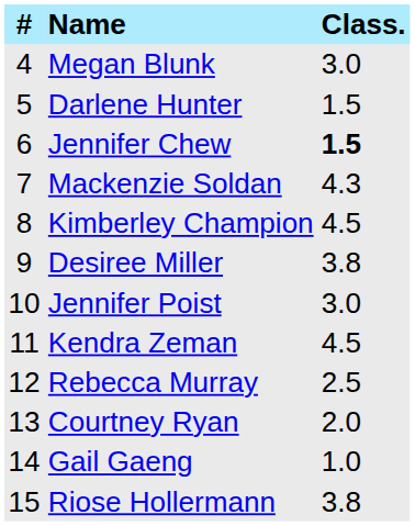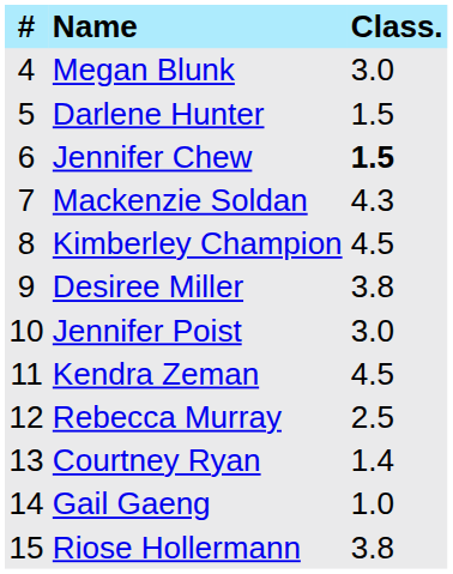Courtney Ryan | Class.: 2.0 -> 1.4
